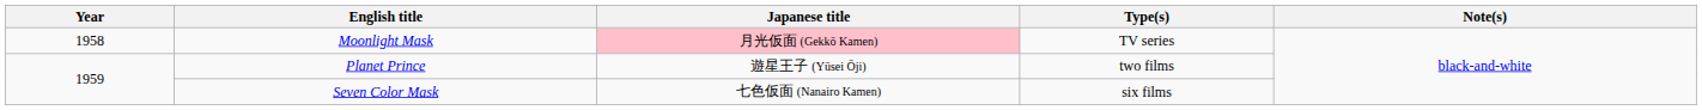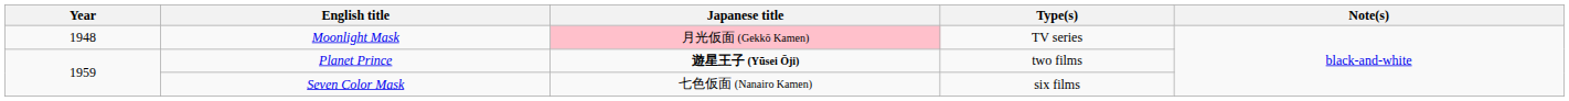Moonlight Mask | Year: 1958 -> 1948
Planet Prince | Japanese title: normal -> bold
